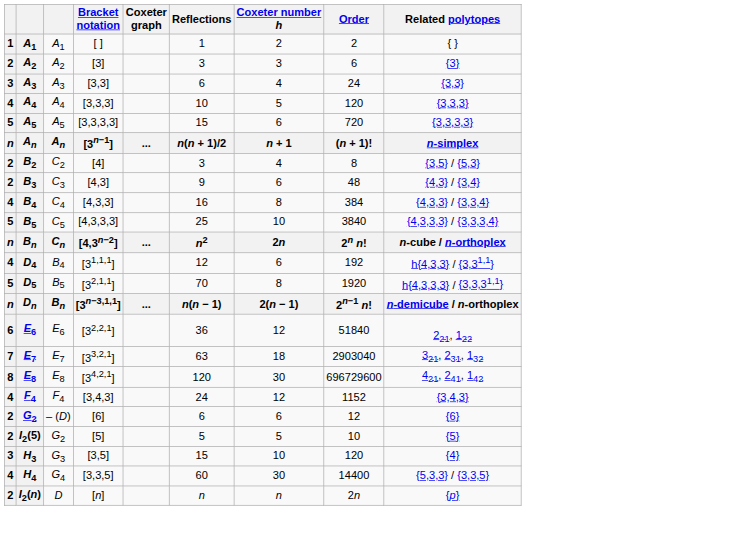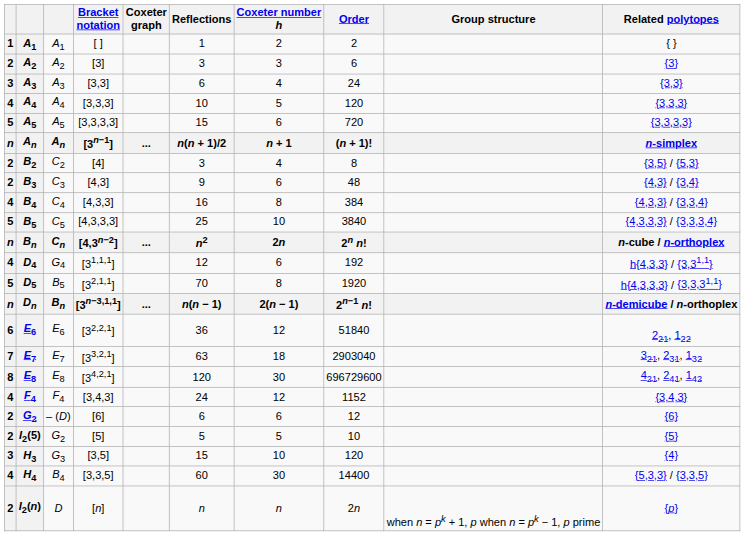+ column: Group structure | when n = pk + 1, p when n = pk − 1, p prime
D4 | column 3: B4 -> G4
H4 | column 3: G4 -> B4
